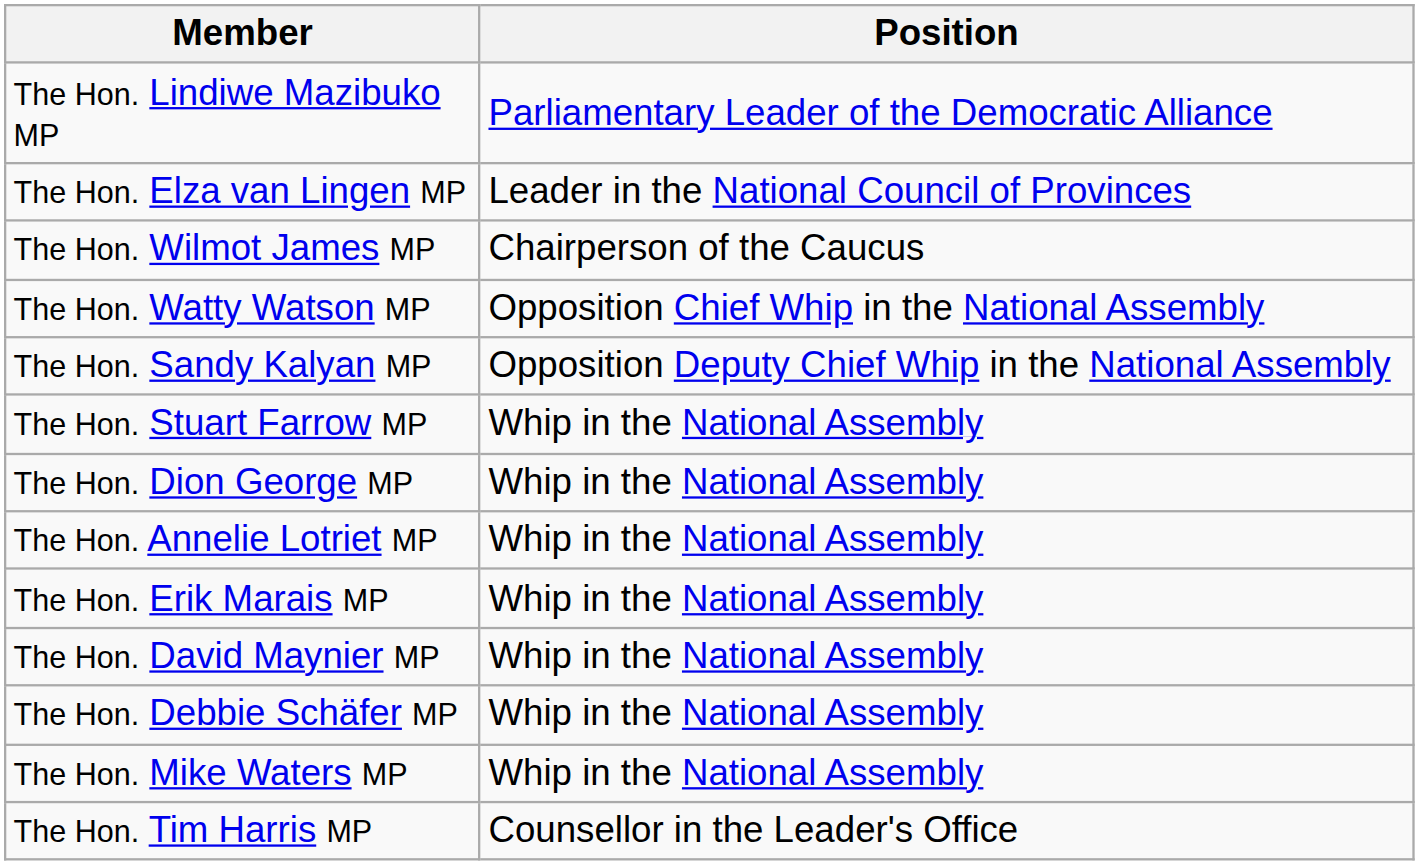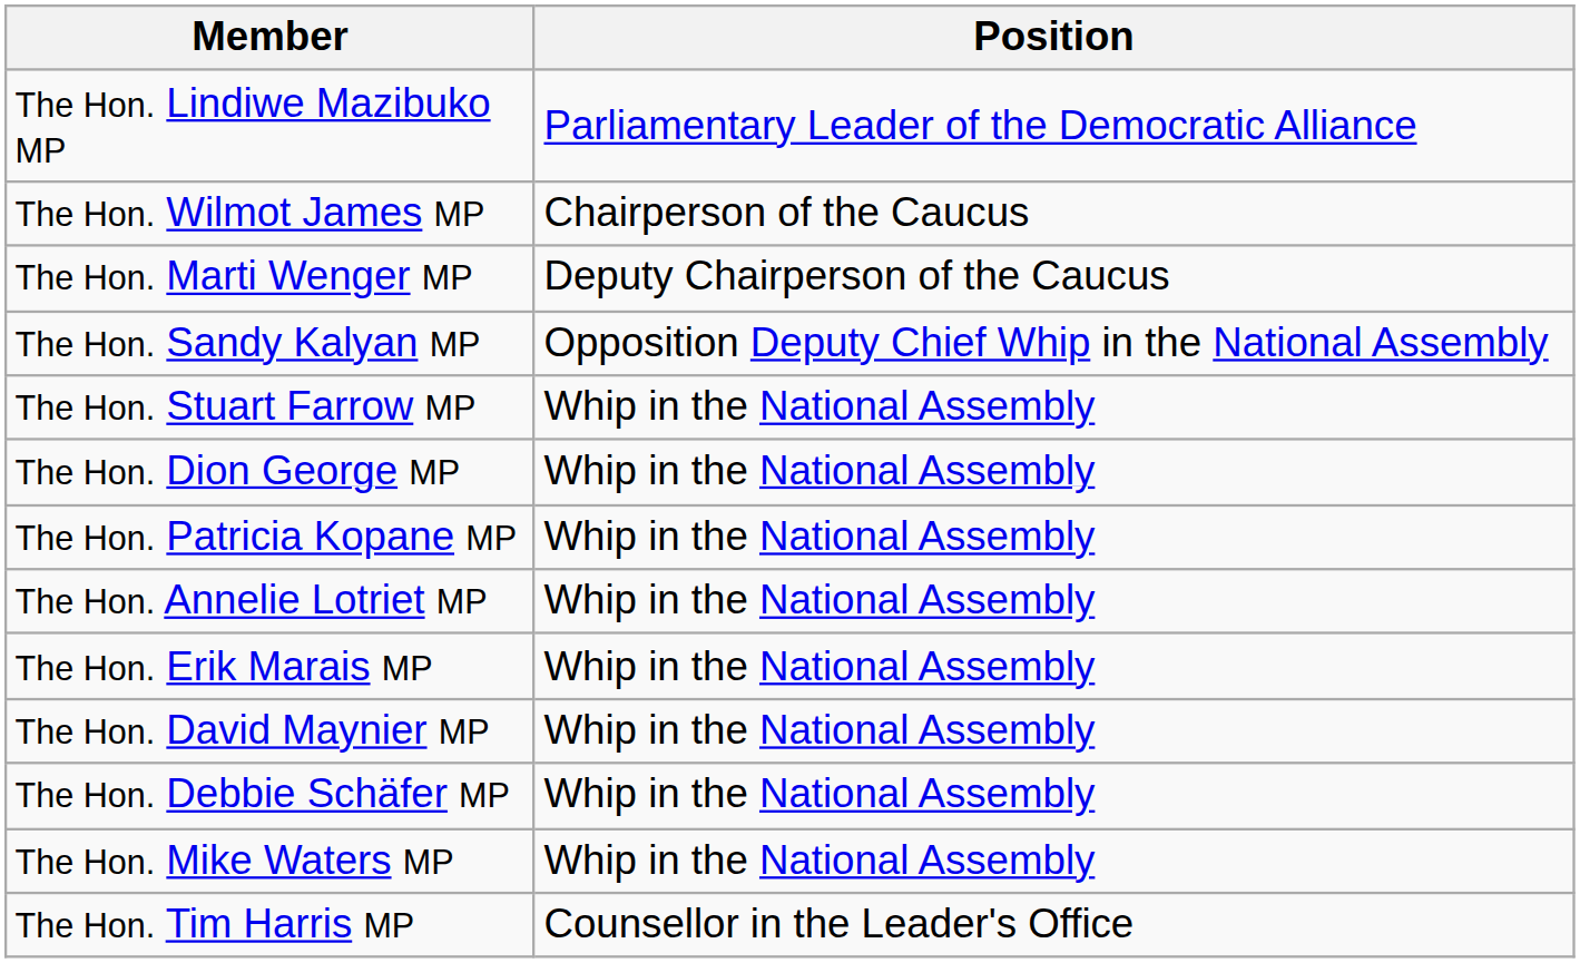- row: The Hon. Elza van Lingen MP | Leader in the National Council of Provinces
+ row: The Hon. Marti Wenger MP | Deputy Chairperson of the Caucus
- row: The Hon. Watty Watson MP | Opposition Chief Whip in the National Assembly
+ row: The Hon. Patricia Kopane MP | Whip in the National Assembly
